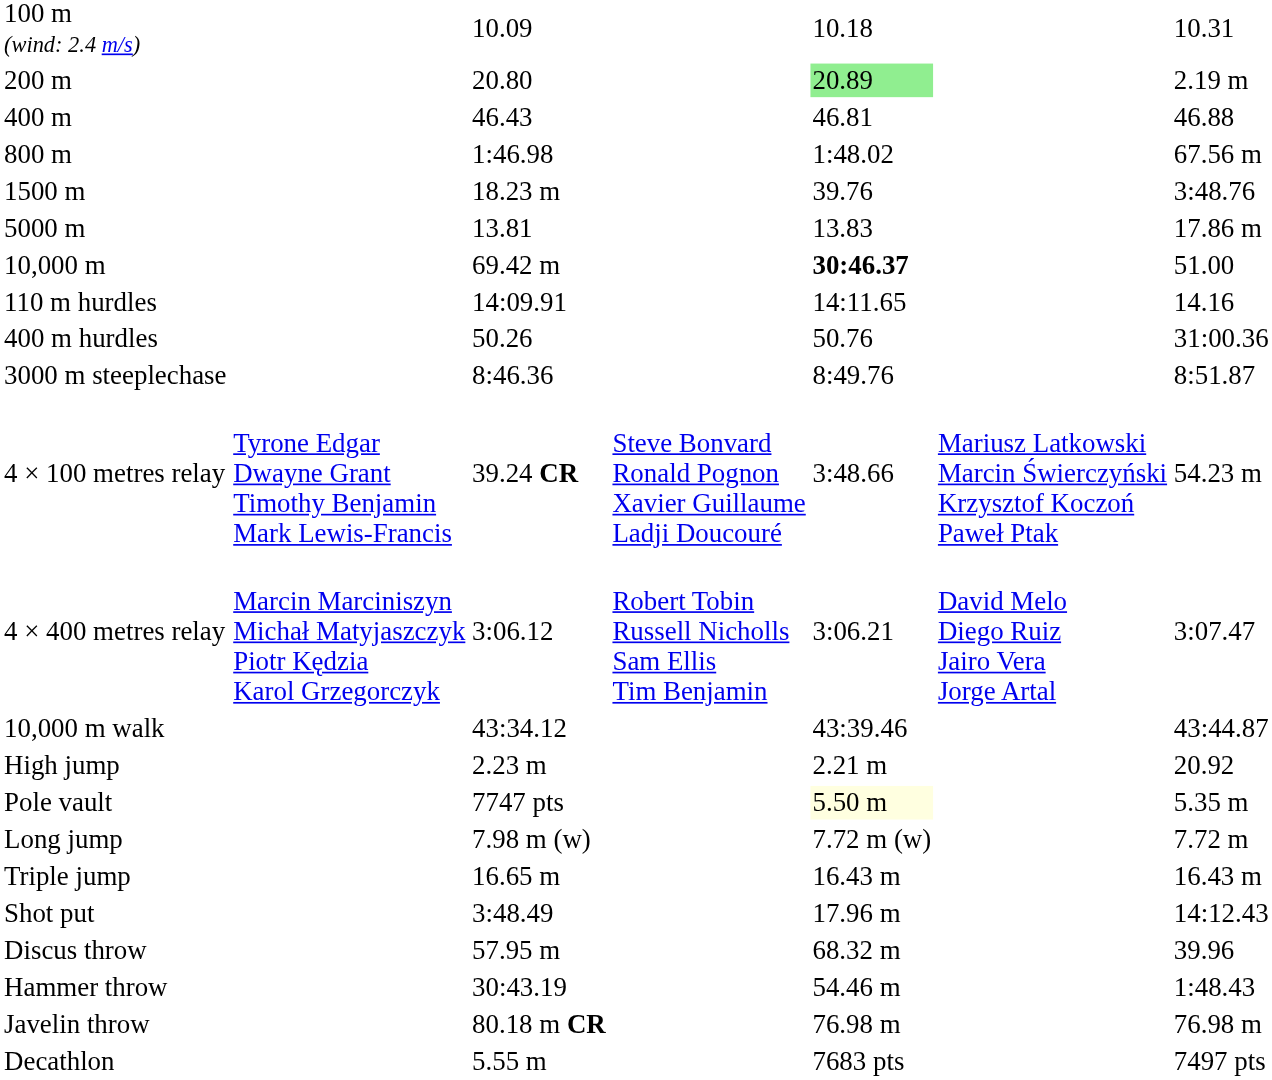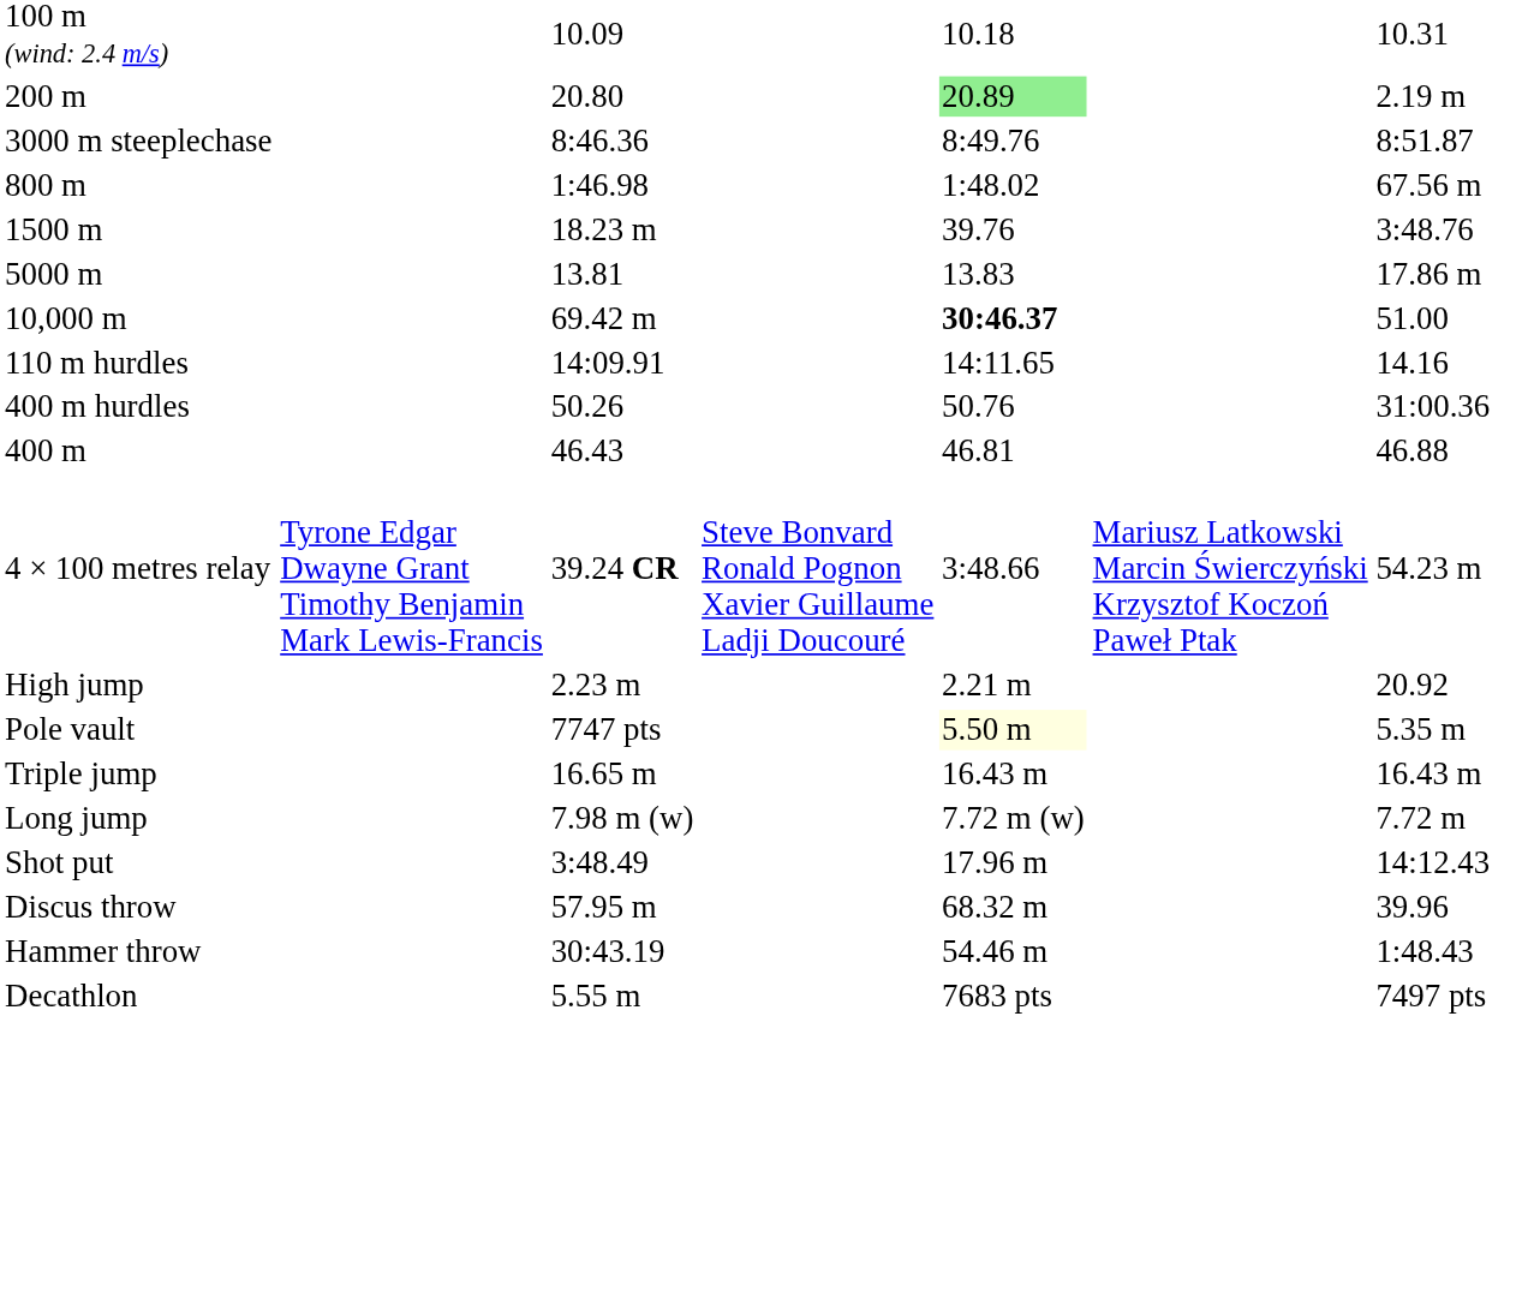rows swapped: 400 m <-> 3000 m steeplechase
- row: 4 × 400 metres relay | Marcin Marciniszyn Michał Matyjaszczyk Piotr Kędzia Karol Grzegorczyk | 3:06.12 | Robert Tobin Russell Nicholls Sam Ellis Tim Benjamin | 3:06.21 | David Melo Diego Ruiz Jairo Vera Jorge Artal | 3:07.47
- row: 10,000 m walk | 43:34.12 | 43:39.46 | 43:44.87
rows swapped: Long jump <-> Triple jump
- row: Javelin throw | 80.18 m CR | 76.98 m | 76.98 m
